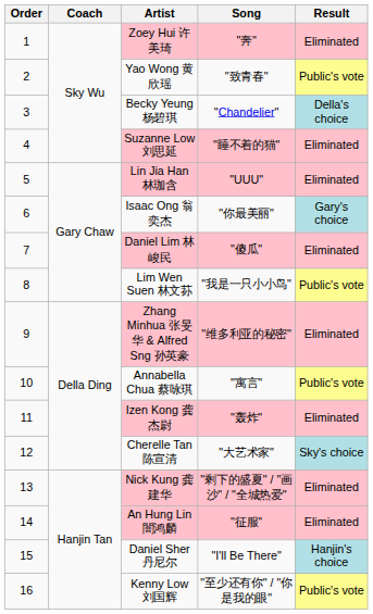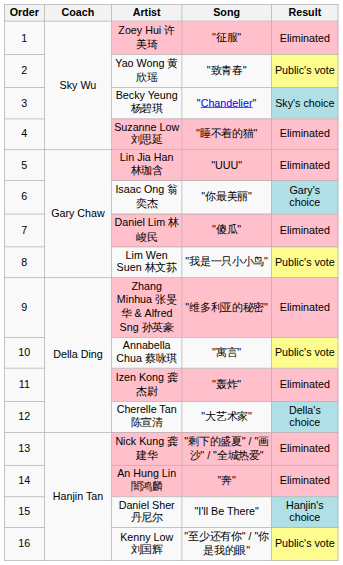Zoey Hui 许美琦 | Song: "奔" -> "征服"
Becky Yeung 杨碧琪 | Result: Della's choice -> Sky's choice
Cherelle Tan 陈宣清 | Result: Sky's choice -> Della's choice
An Hung Lin 闇鸿麟 | Song: "征服" -> "奔"
